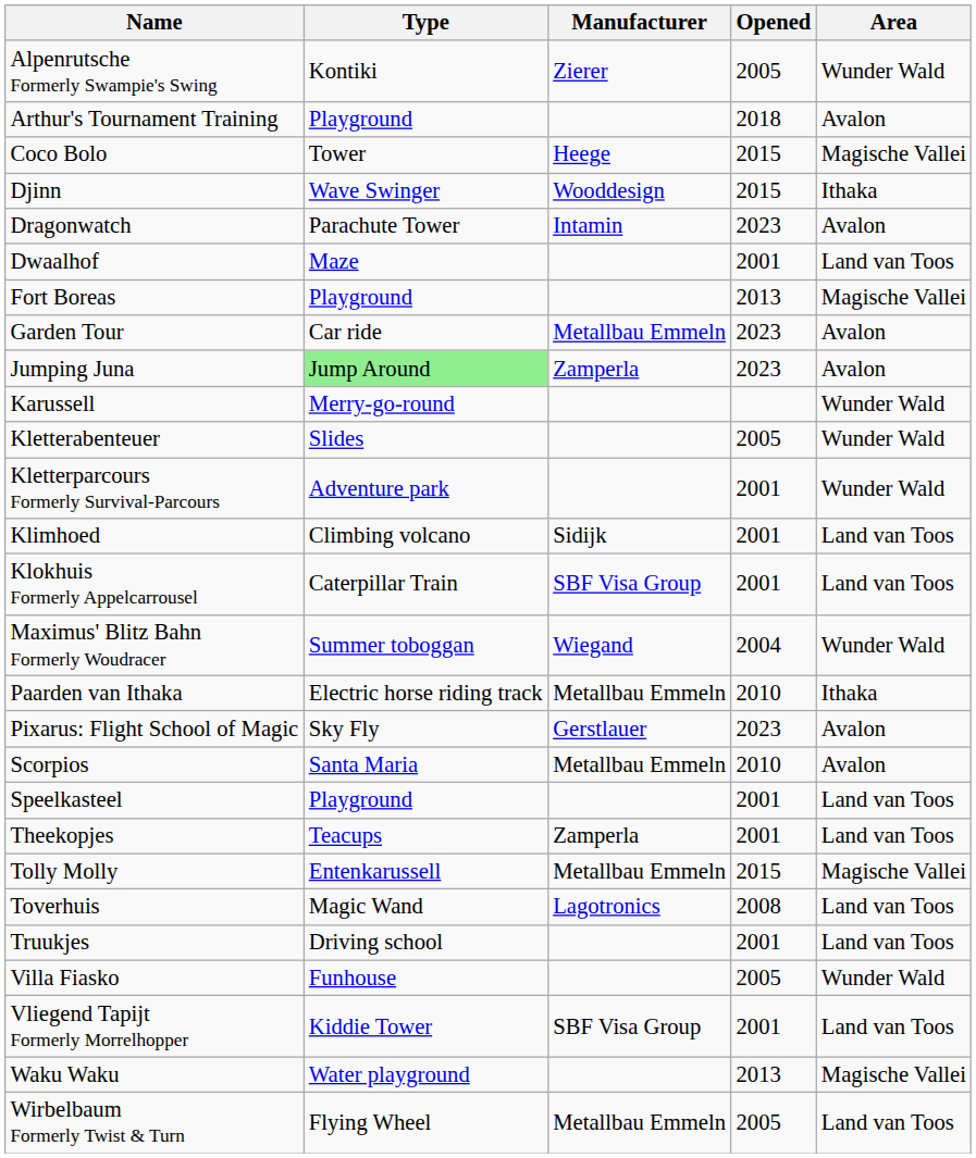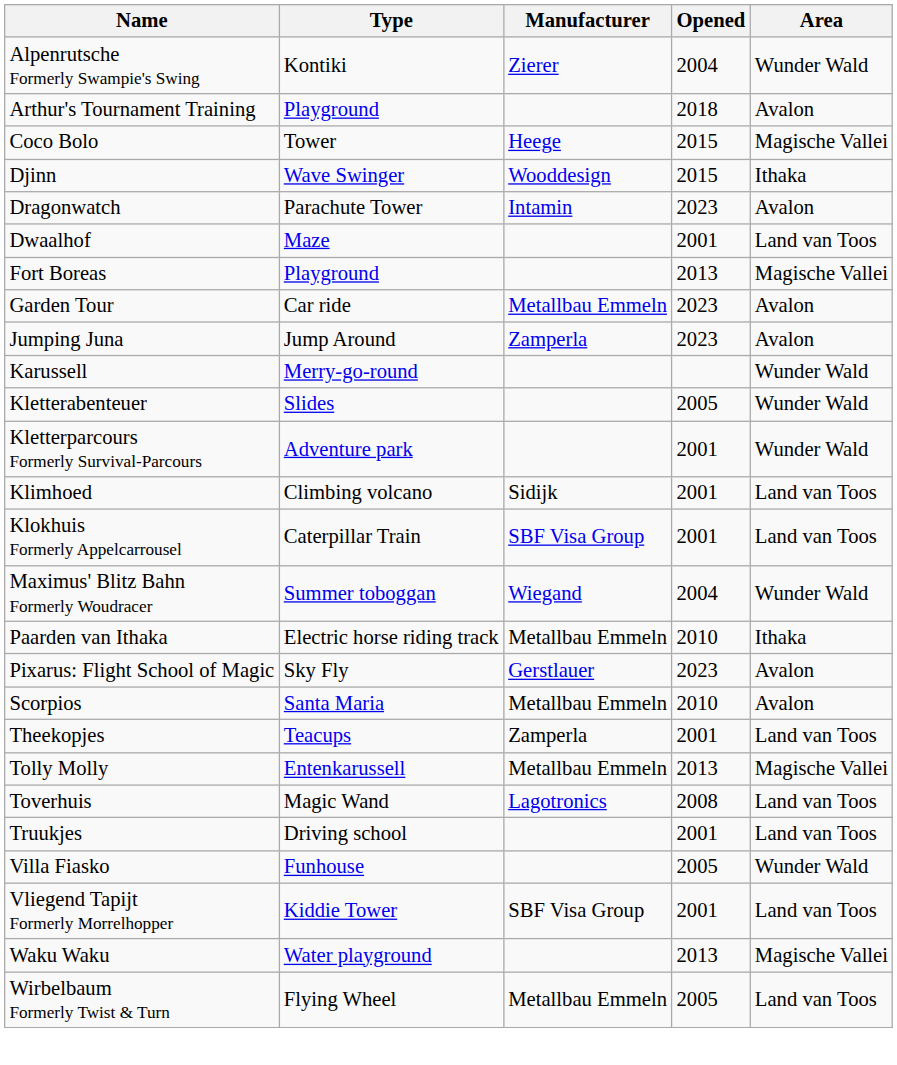Alpenrutsche Formerly Swampie's Swing | Opened: 2005 -> 2004
Jumping Juna | Type: lightgreen background -> no background
- row: Speelkasteel | Playground | 2001 | Land van Toos
Tolly Molly | Opened: 2015 -> 2013
